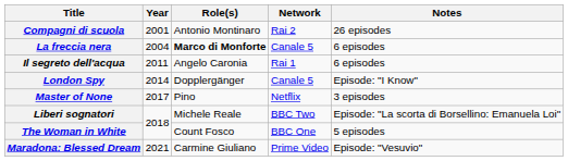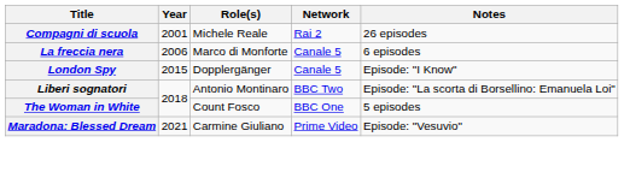Compagni di scuola | Role(s): Antonio Montinaro -> Michele Reale
La freccia nera | Year: 2004 -> 2006
La freccia nera | Role(s): bold -> normal
- row: Il segreto dell'acqua | 2011 | Angelo Caronia | Rai 1 | 6 episodes
London Spy | Year: 2014 -> 2015
- row: Master of None | 2017 | Pino | Netflix | 3 episodes
Liberi sognatori | Role(s): Michele Reale -> Antonio Montinaro
